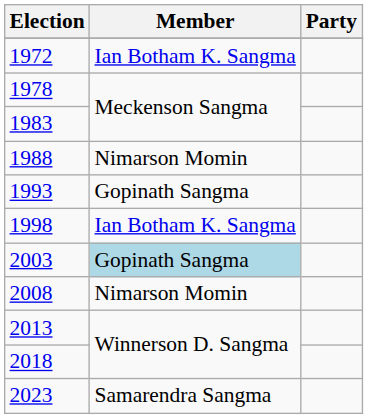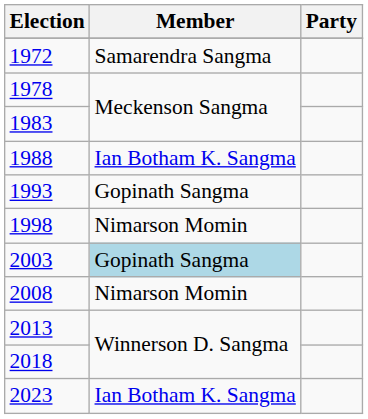1972 | Member: Ian Botham K. Sangma -> Samarendra Sangma
1988 | Member: Nimarson Momin -> Ian Botham K. Sangma
1998 | Member: Ian Botham K. Sangma -> Nimarson Momin
2023 | Member: Samarendra Sangma -> Ian Botham K. Sangma
